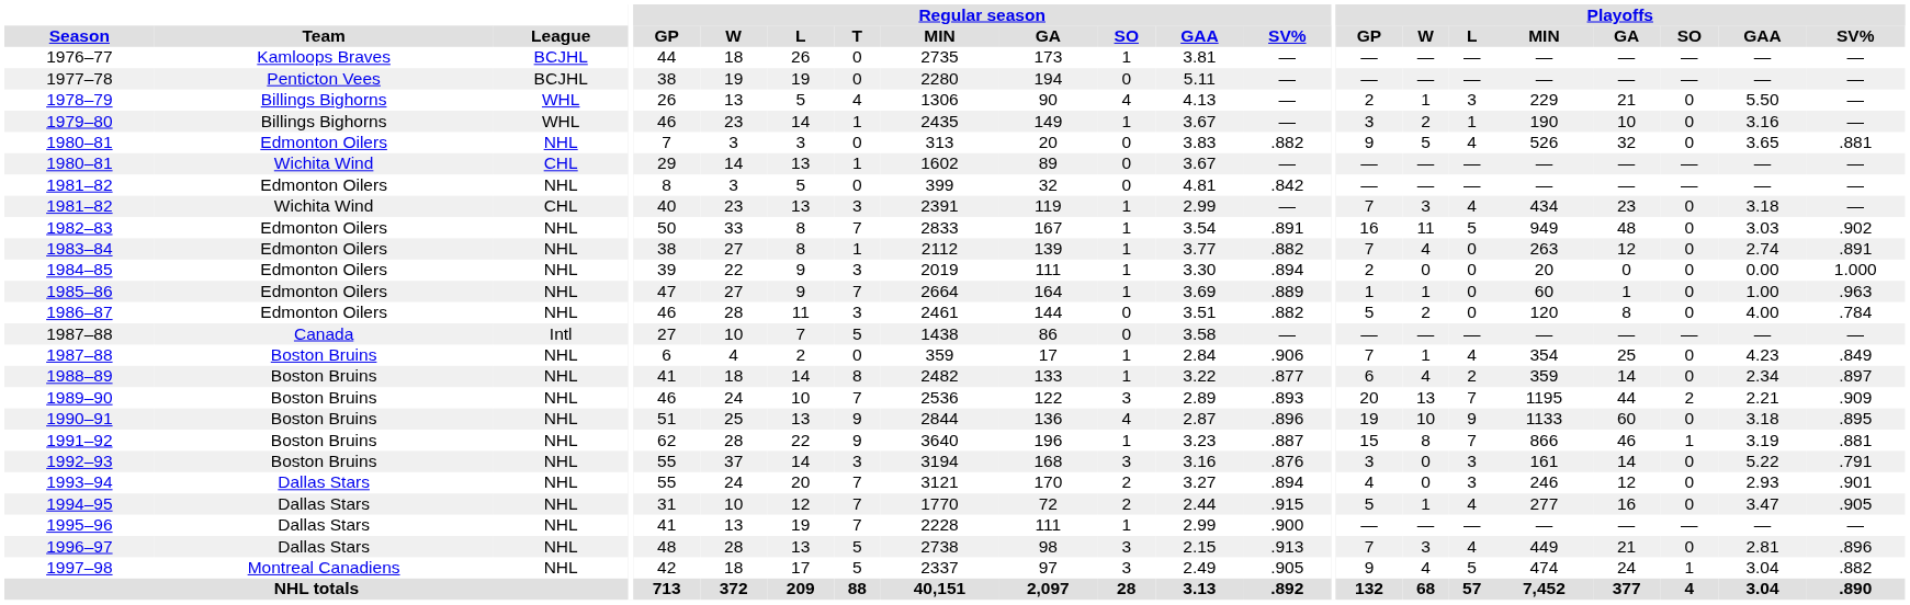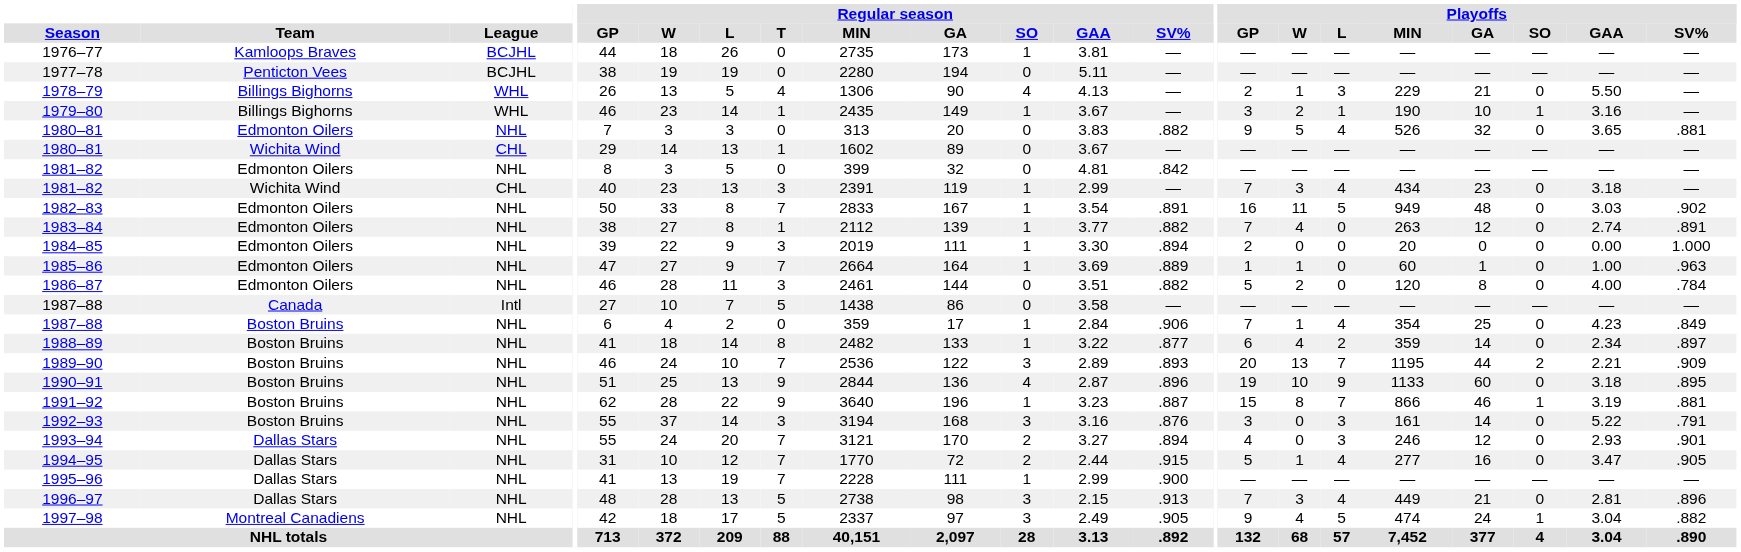1979–80 | Playoffs / SO: 0 -> 1
